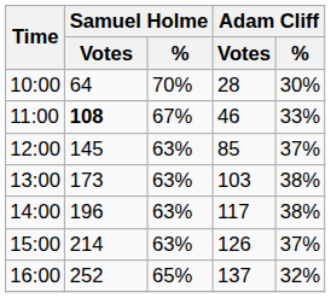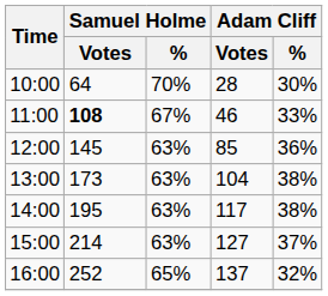12:00 | Adam Cliff / %: 37% -> 36%
13:00 | Adam Cliff / Votes: 103 -> 104
14:00 | Samuel Holme / Votes: 196 -> 195
15:00 | Adam Cliff / Votes: 126 -> 127
